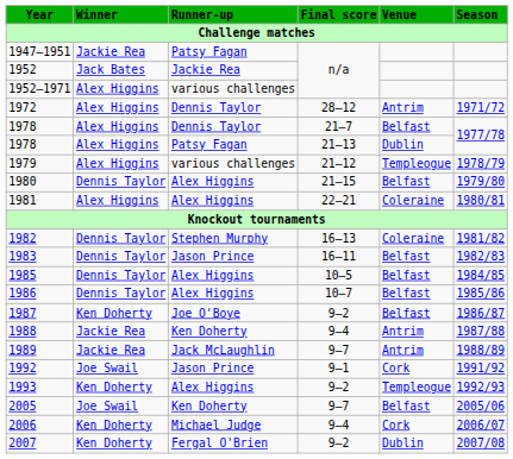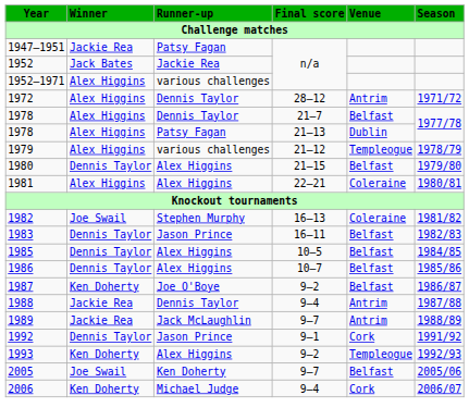1982 | Winner: Dennis Taylor -> Joe Swail
1988 | Runner-up: Ken Doherty -> Dennis Taylor
1992 | Winner: Joe Swail -> Dennis Taylor
- row: 2007 | Ken Doherty | Fergal O'Brien | 9–2 | Dublin | 2007/08
